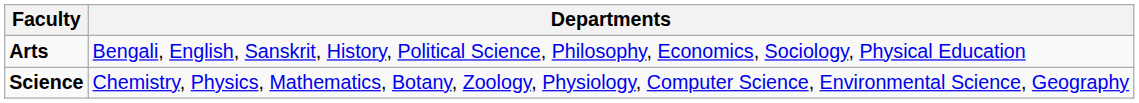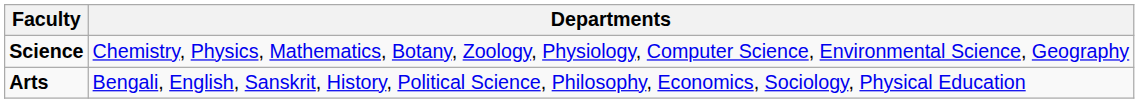rows swapped: Science <-> Arts
